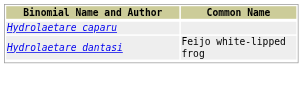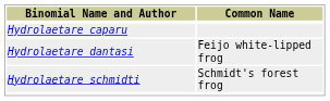+ row: Hydrolaetare schmidti | Schmidt's forest frog
